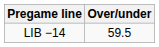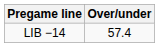LIB −14 | Over/under: 59.5 -> 57.4
